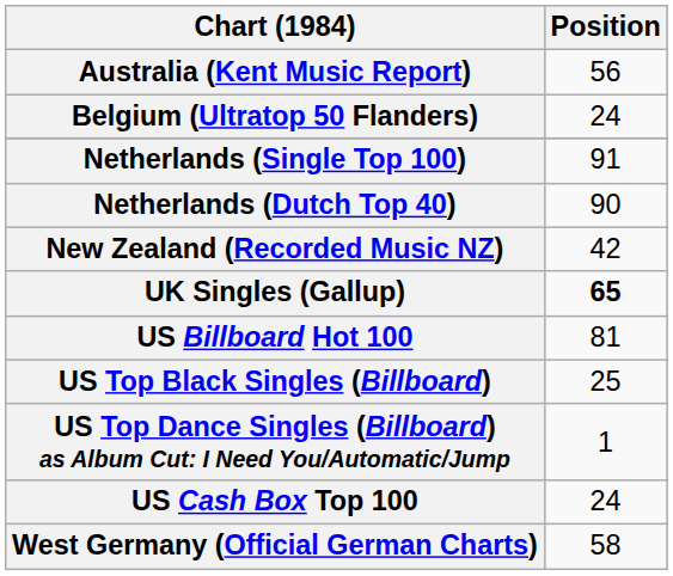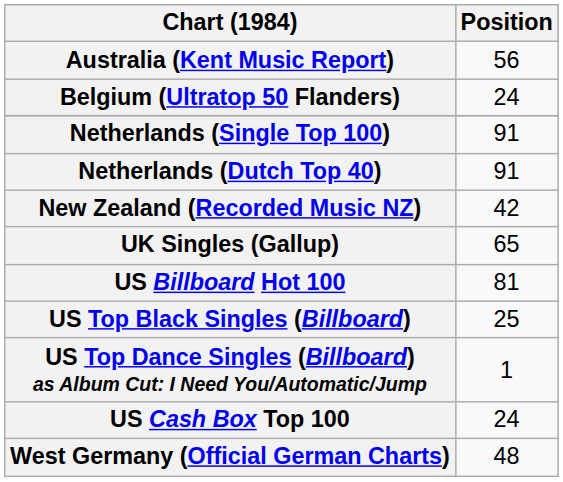Netherlands (Dutch Top 40) | Position: 90 -> 91
UK Singles (Gallup) | Position: bold -> normal
West Germany (Official German Charts) | Position: 58 -> 48
